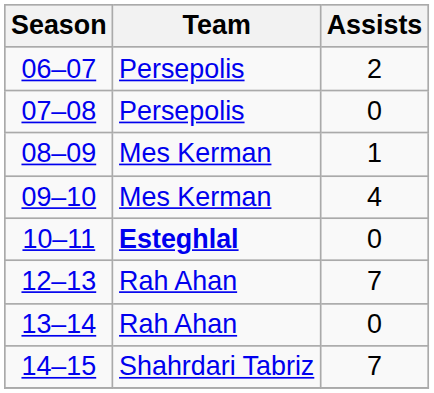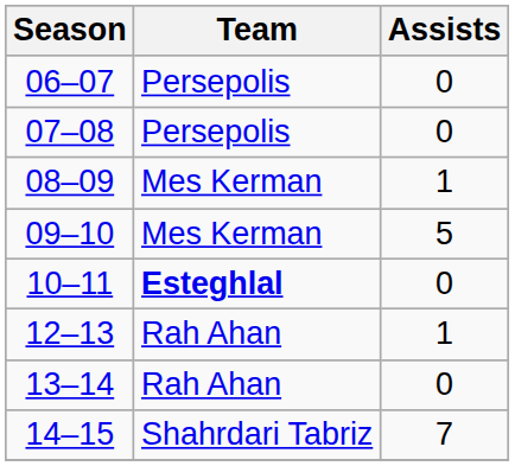06–07 | Assists: 2 -> 0
09–10 | Assists: 4 -> 5
12–13 | Assists: 7 -> 1
